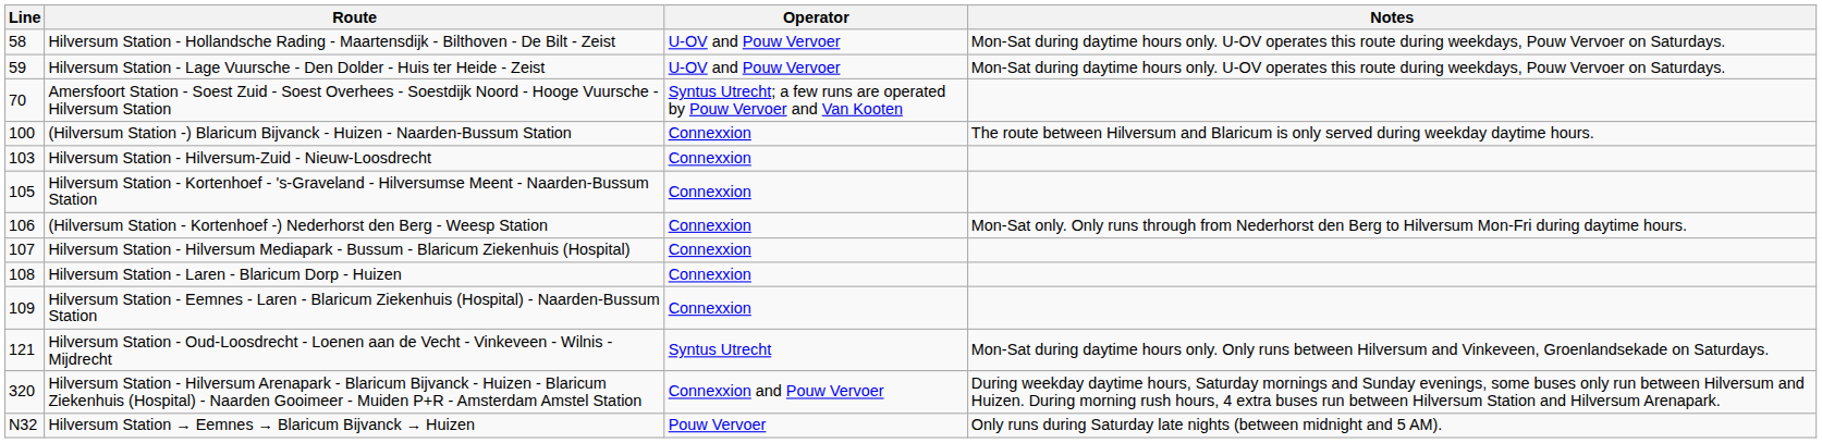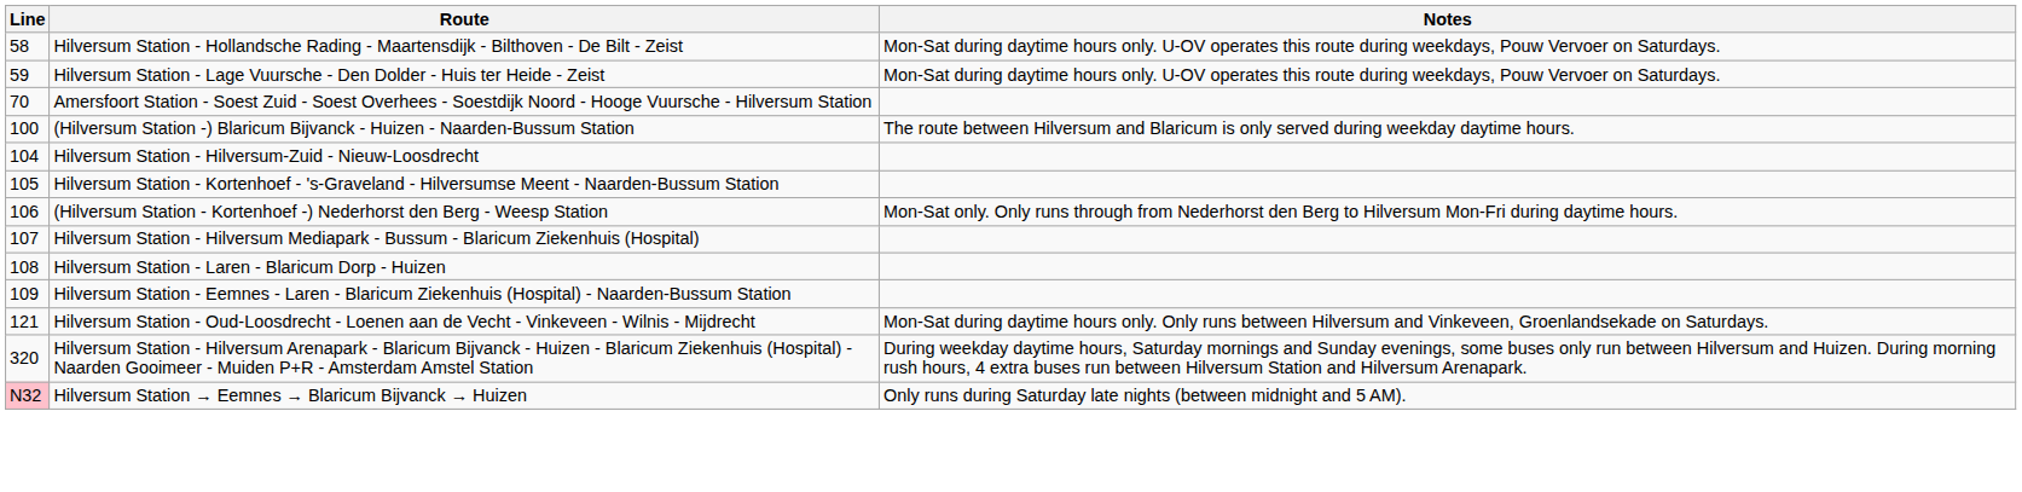- column: Operator | U-OV and Pouw Vervoer | U-OV and Pouw Vervoer | Syntus Utrecht; a few runs are operated by Pouw Vervoer and Van Kooten | Connexxion | Connexxion | Connexxion | Connexxion | Connexxion | Connexxion | Connexxion | Syntus Utrecht | Connexxion and Pouw Vervoer | Pouw Vervoer
Hilversum Station - Hilversum-Zuid - Nieuw-Loosdrecht | Line: 103 -> 104
Hilversum Station → Eemnes → Blaricum Bijvanck → Huizen | Line: no background -> pink background
